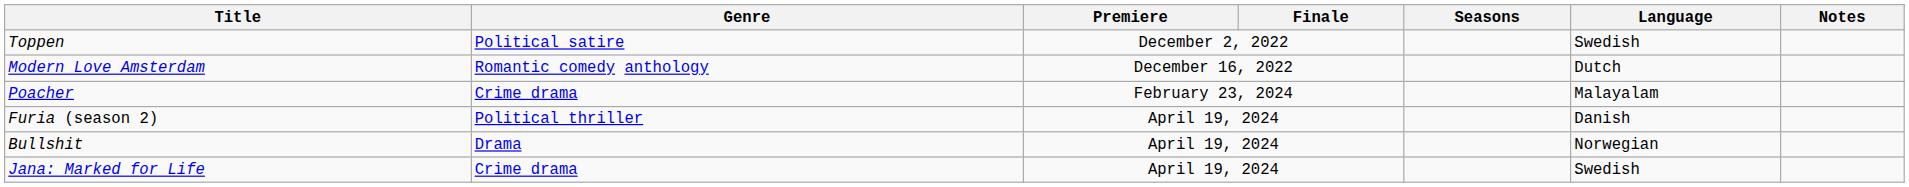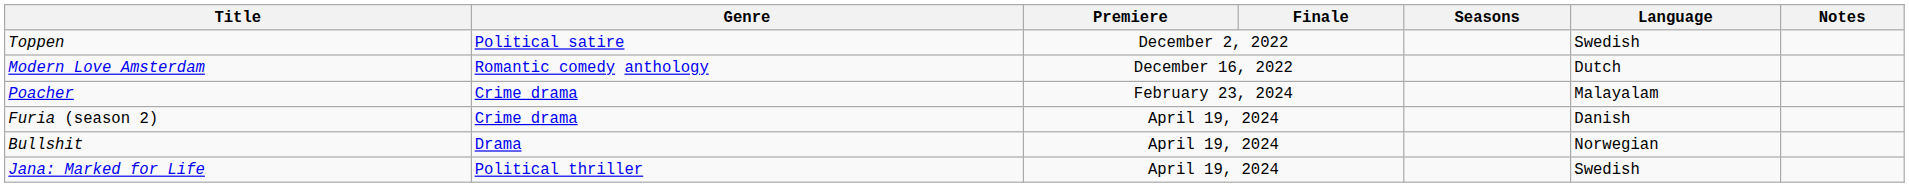Furia (season 2) | Genre: Political thriller -> Crime drama
Jana: Marked for Life | Genre: Crime drama -> Political thriller
